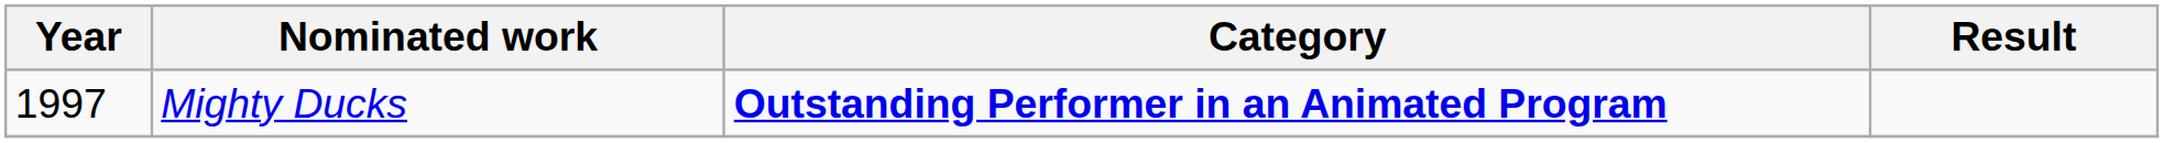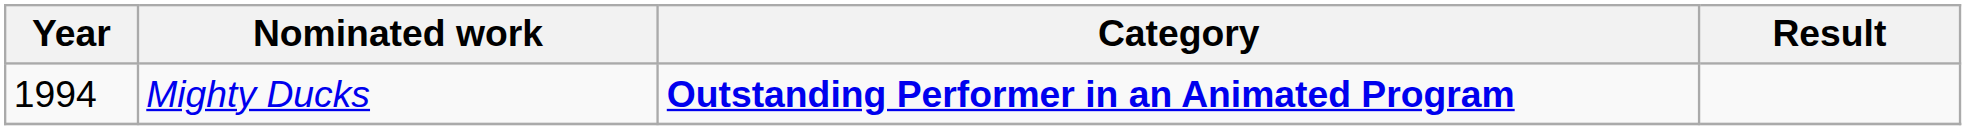Mighty Ducks | Year: 1997 -> 1994
